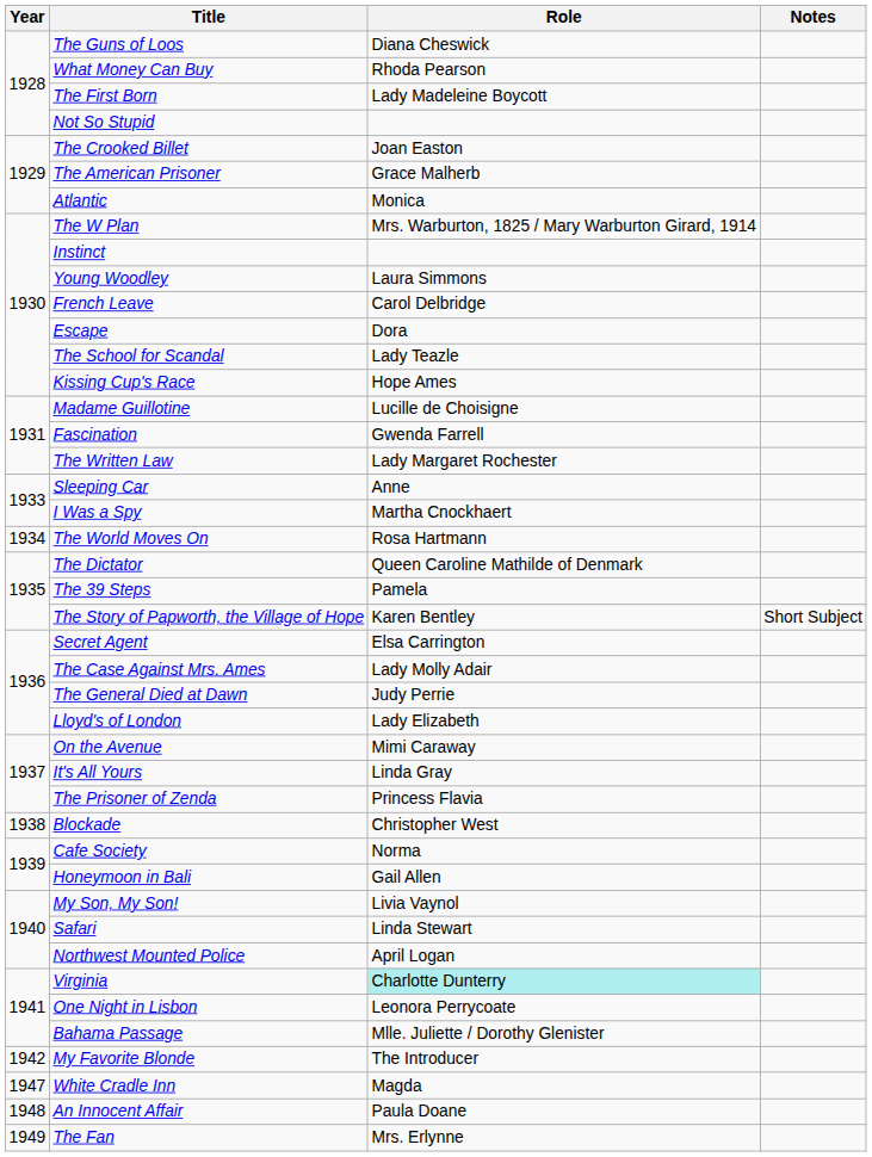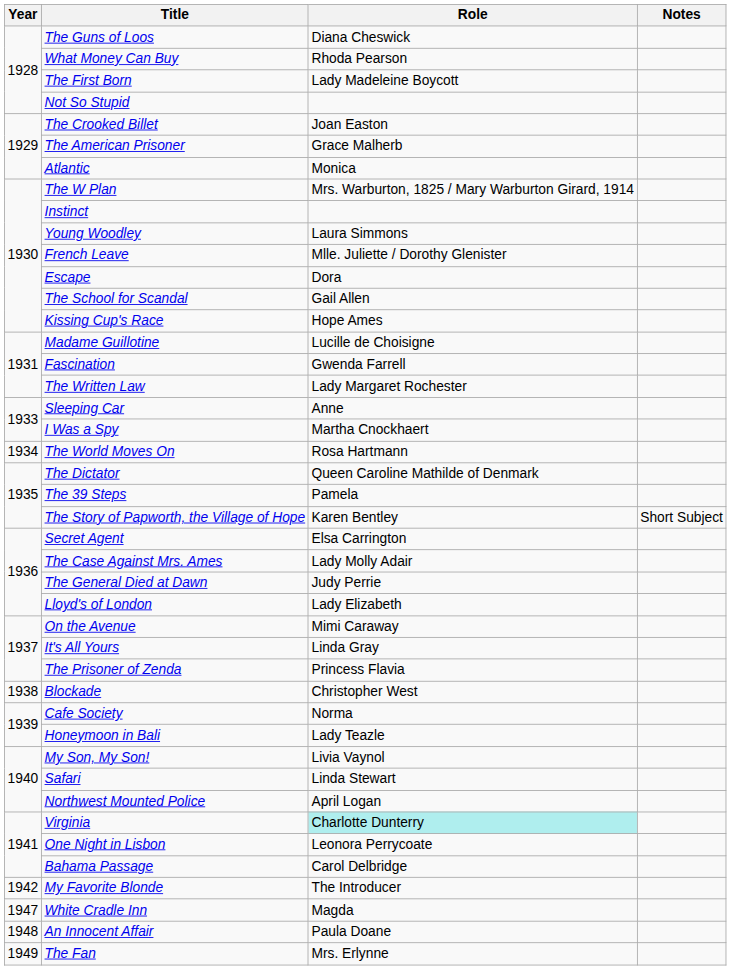French Leave | Role: Carol Delbridge -> Mlle. Juliette / Dorothy Glenister
The School for Scandal | Role: Lady Teazle -> Gail Allen
Honeymoon in Bali | Role: Gail Allen -> Lady Teazle
Bahama Passage | Role: Mlle. Juliette / Dorothy Glenister -> Carol Delbridge
